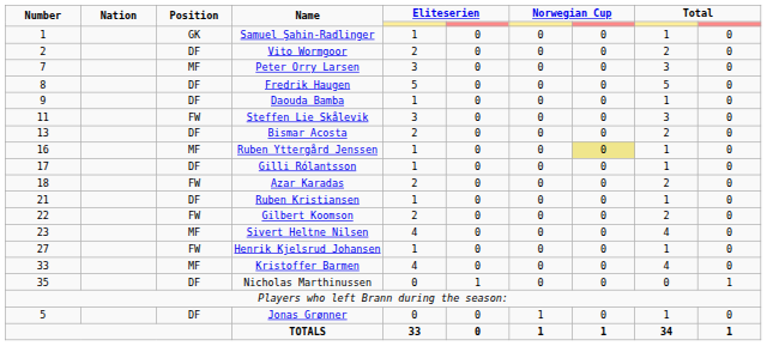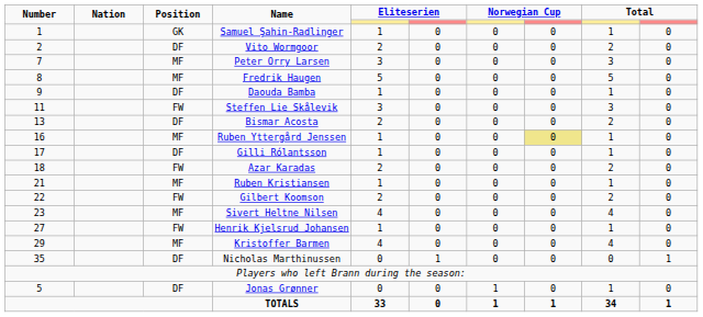Fredrik Haugen | Position: DF -> MF
Ruben Kristiansen | Position: DF -> MF
Kristoffer Barmen | Number: 33 -> 29
